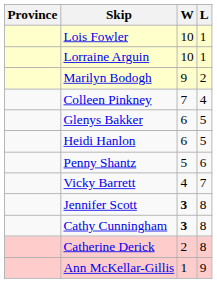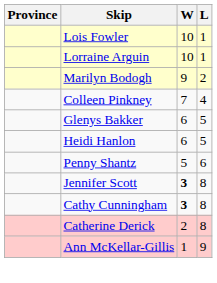- row: Vicky Barrett | 4 | 7
